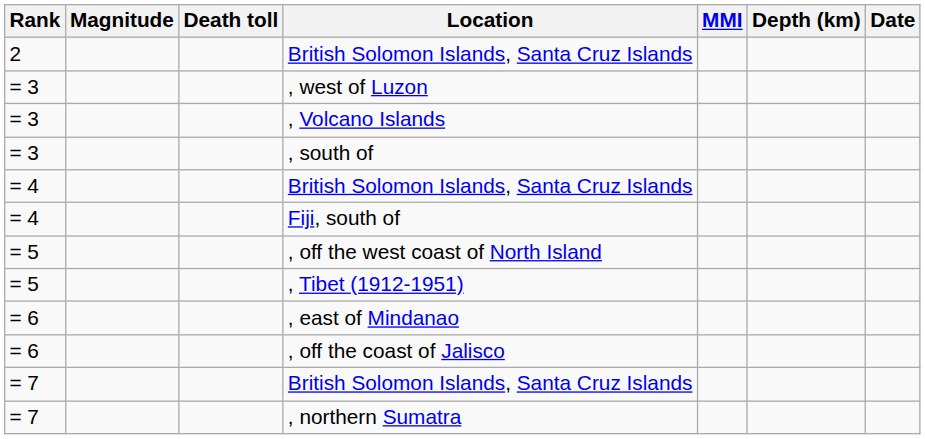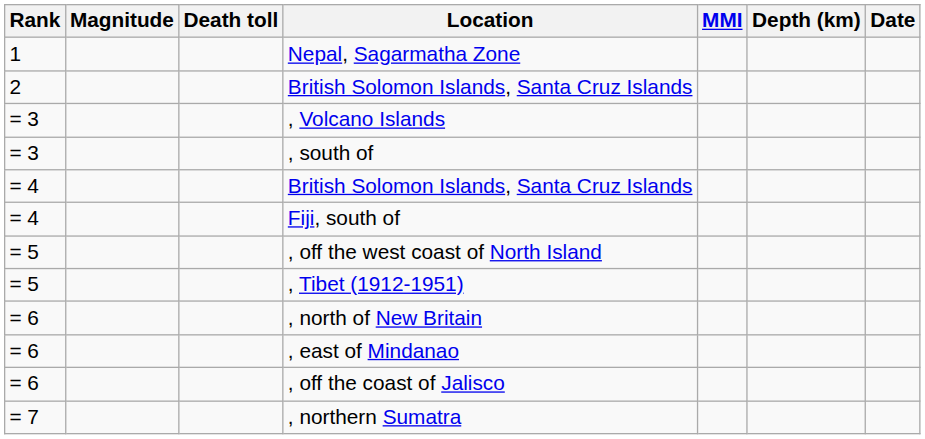+ row: 1 | Nepal, Sagarmatha Zone
- row: = 3 | , west of Luzon
+ row: = 6 | , north of New Britain
- row: = 7 | British Solomon Islands, Santa Cruz Islands
